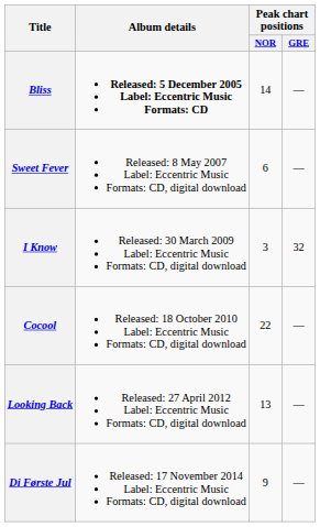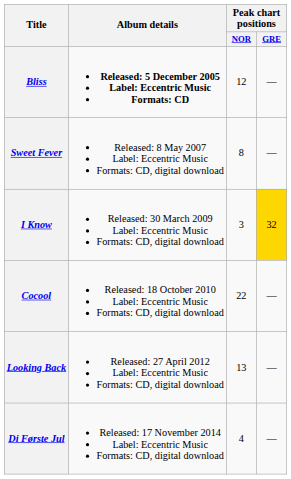Bliss | Peak chart positions / NOR: 14 -> 12
Sweet Fever | Peak chart positions / NOR: 6 -> 8
I Know | Peak chart positions / GRE: no background -> gold background
Di Første Jul | Peak chart positions / NOR: 9 -> 4
